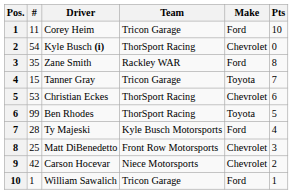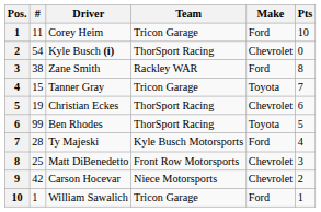Zane Smith | #: 35 -> 38
Christian Eckes | #: 53 -> 19
